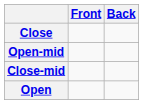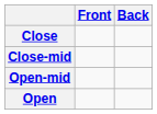rows swapped: Close-mid <-> Open-mid
